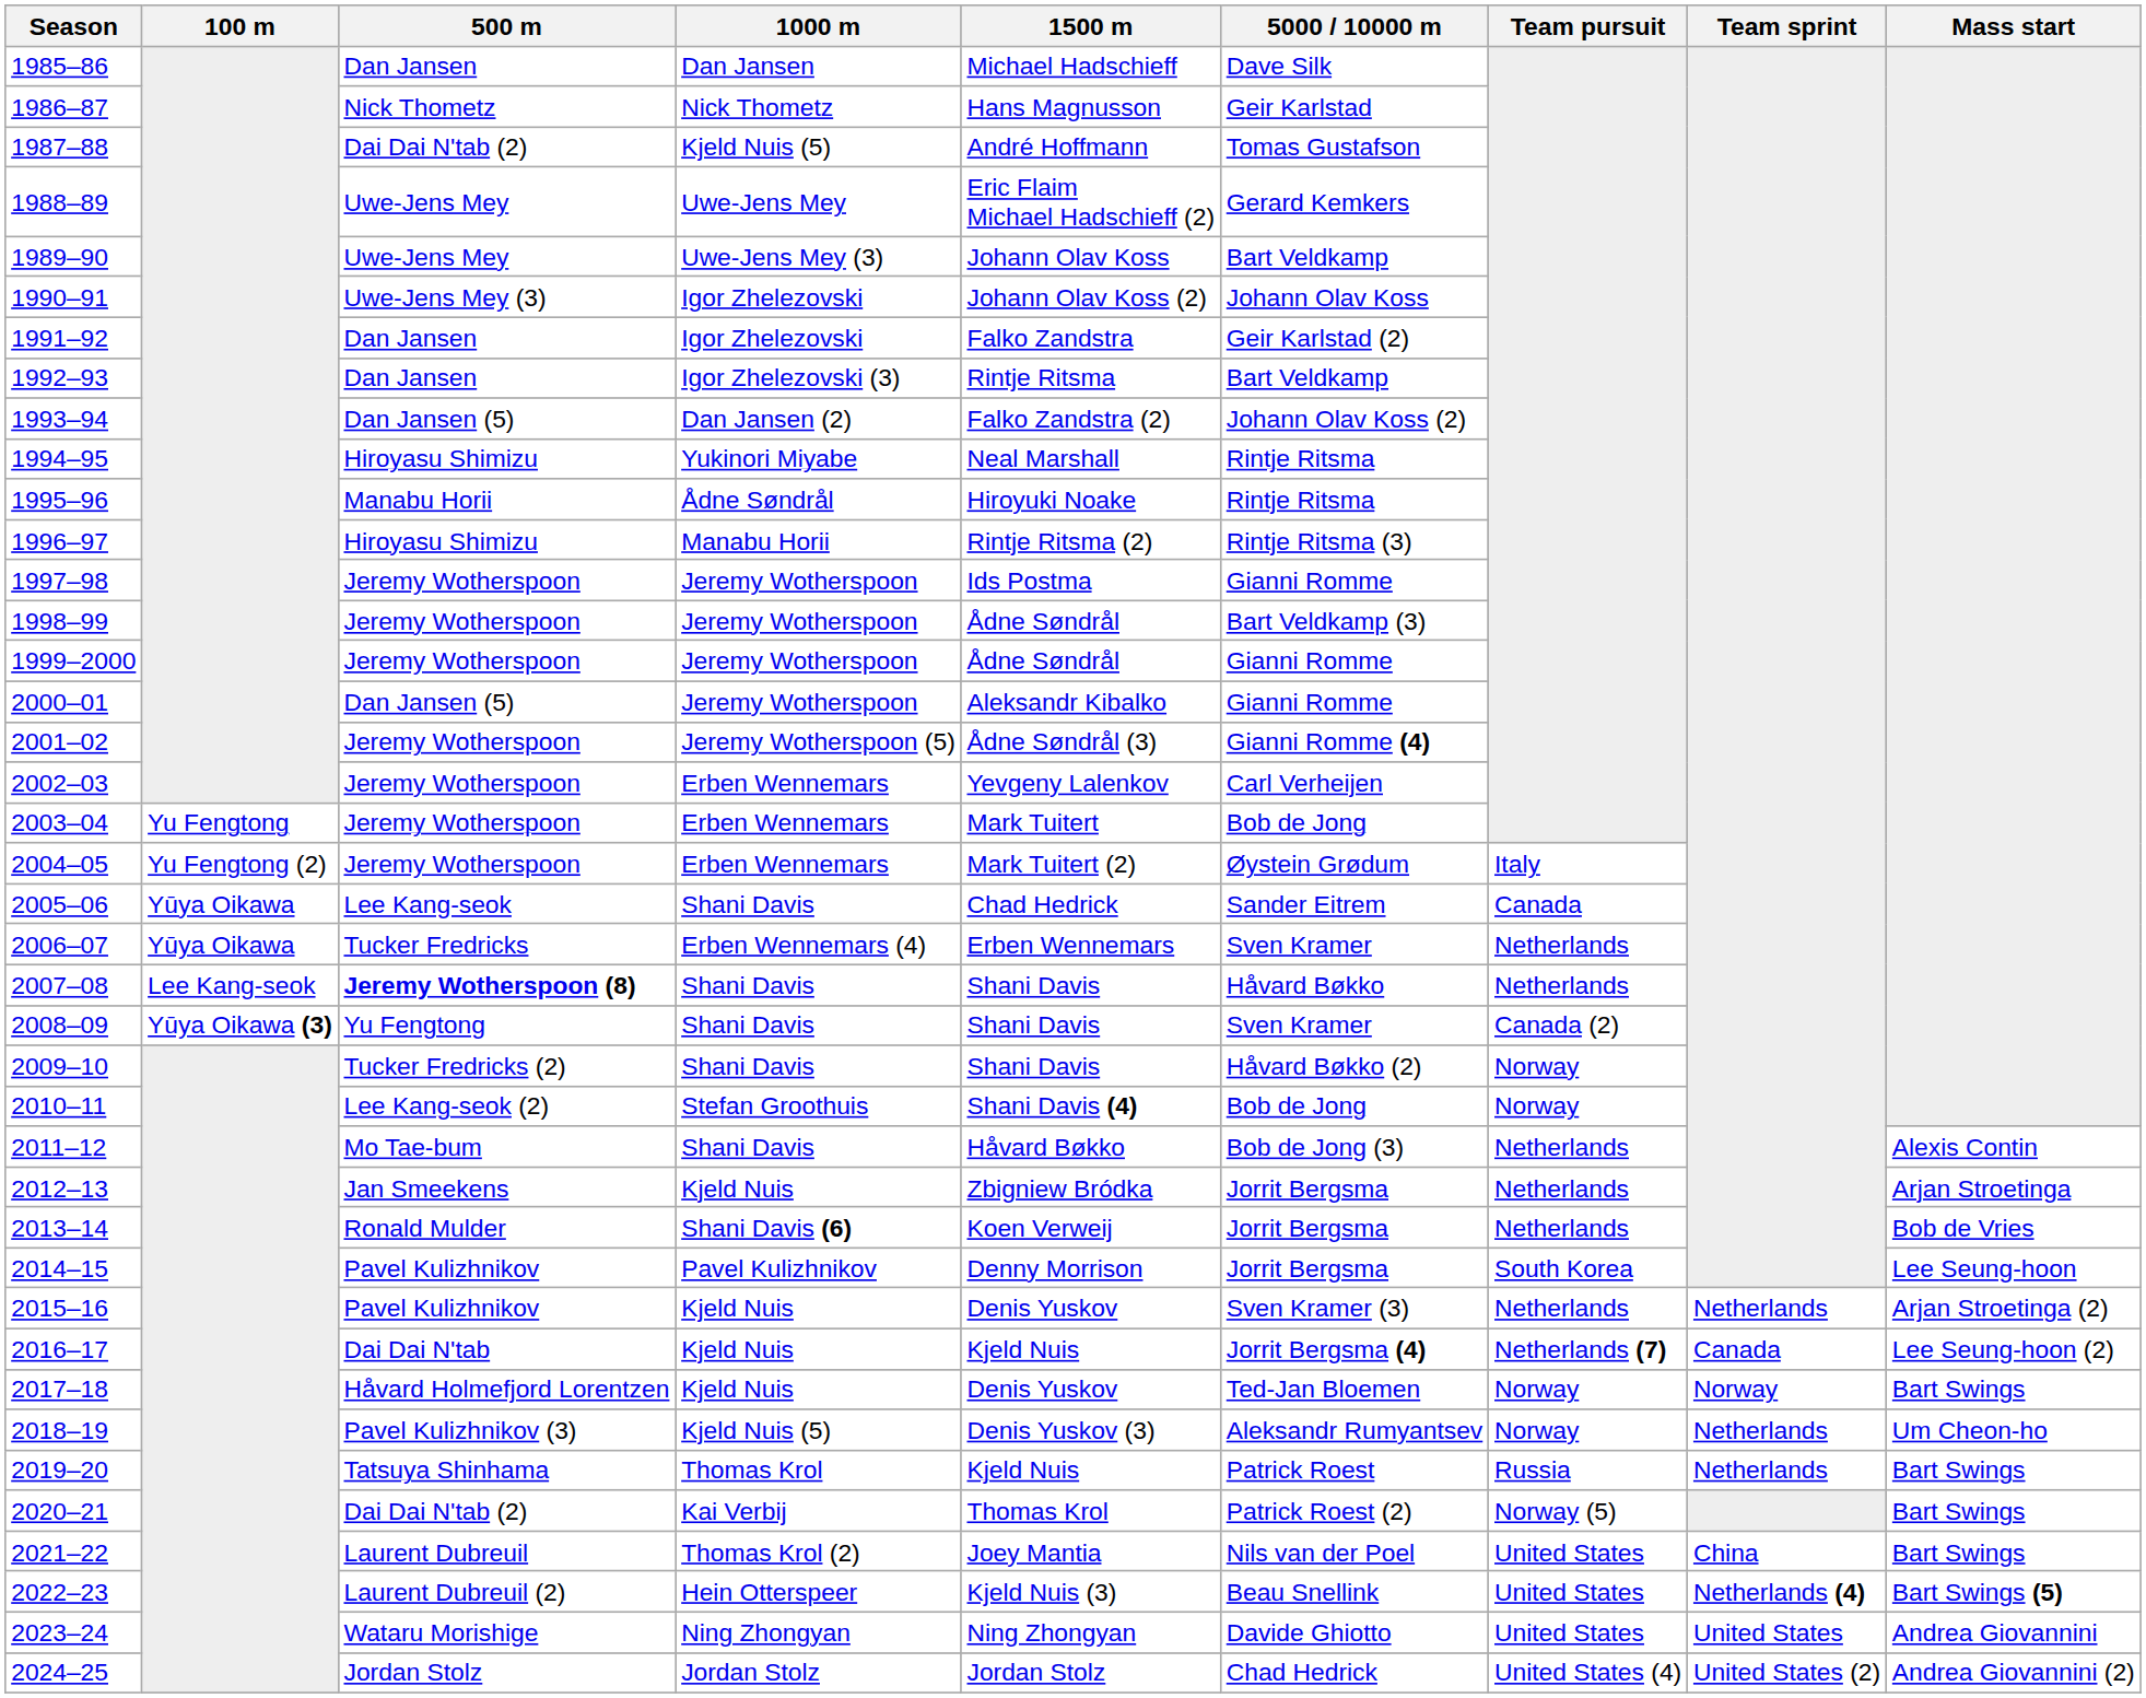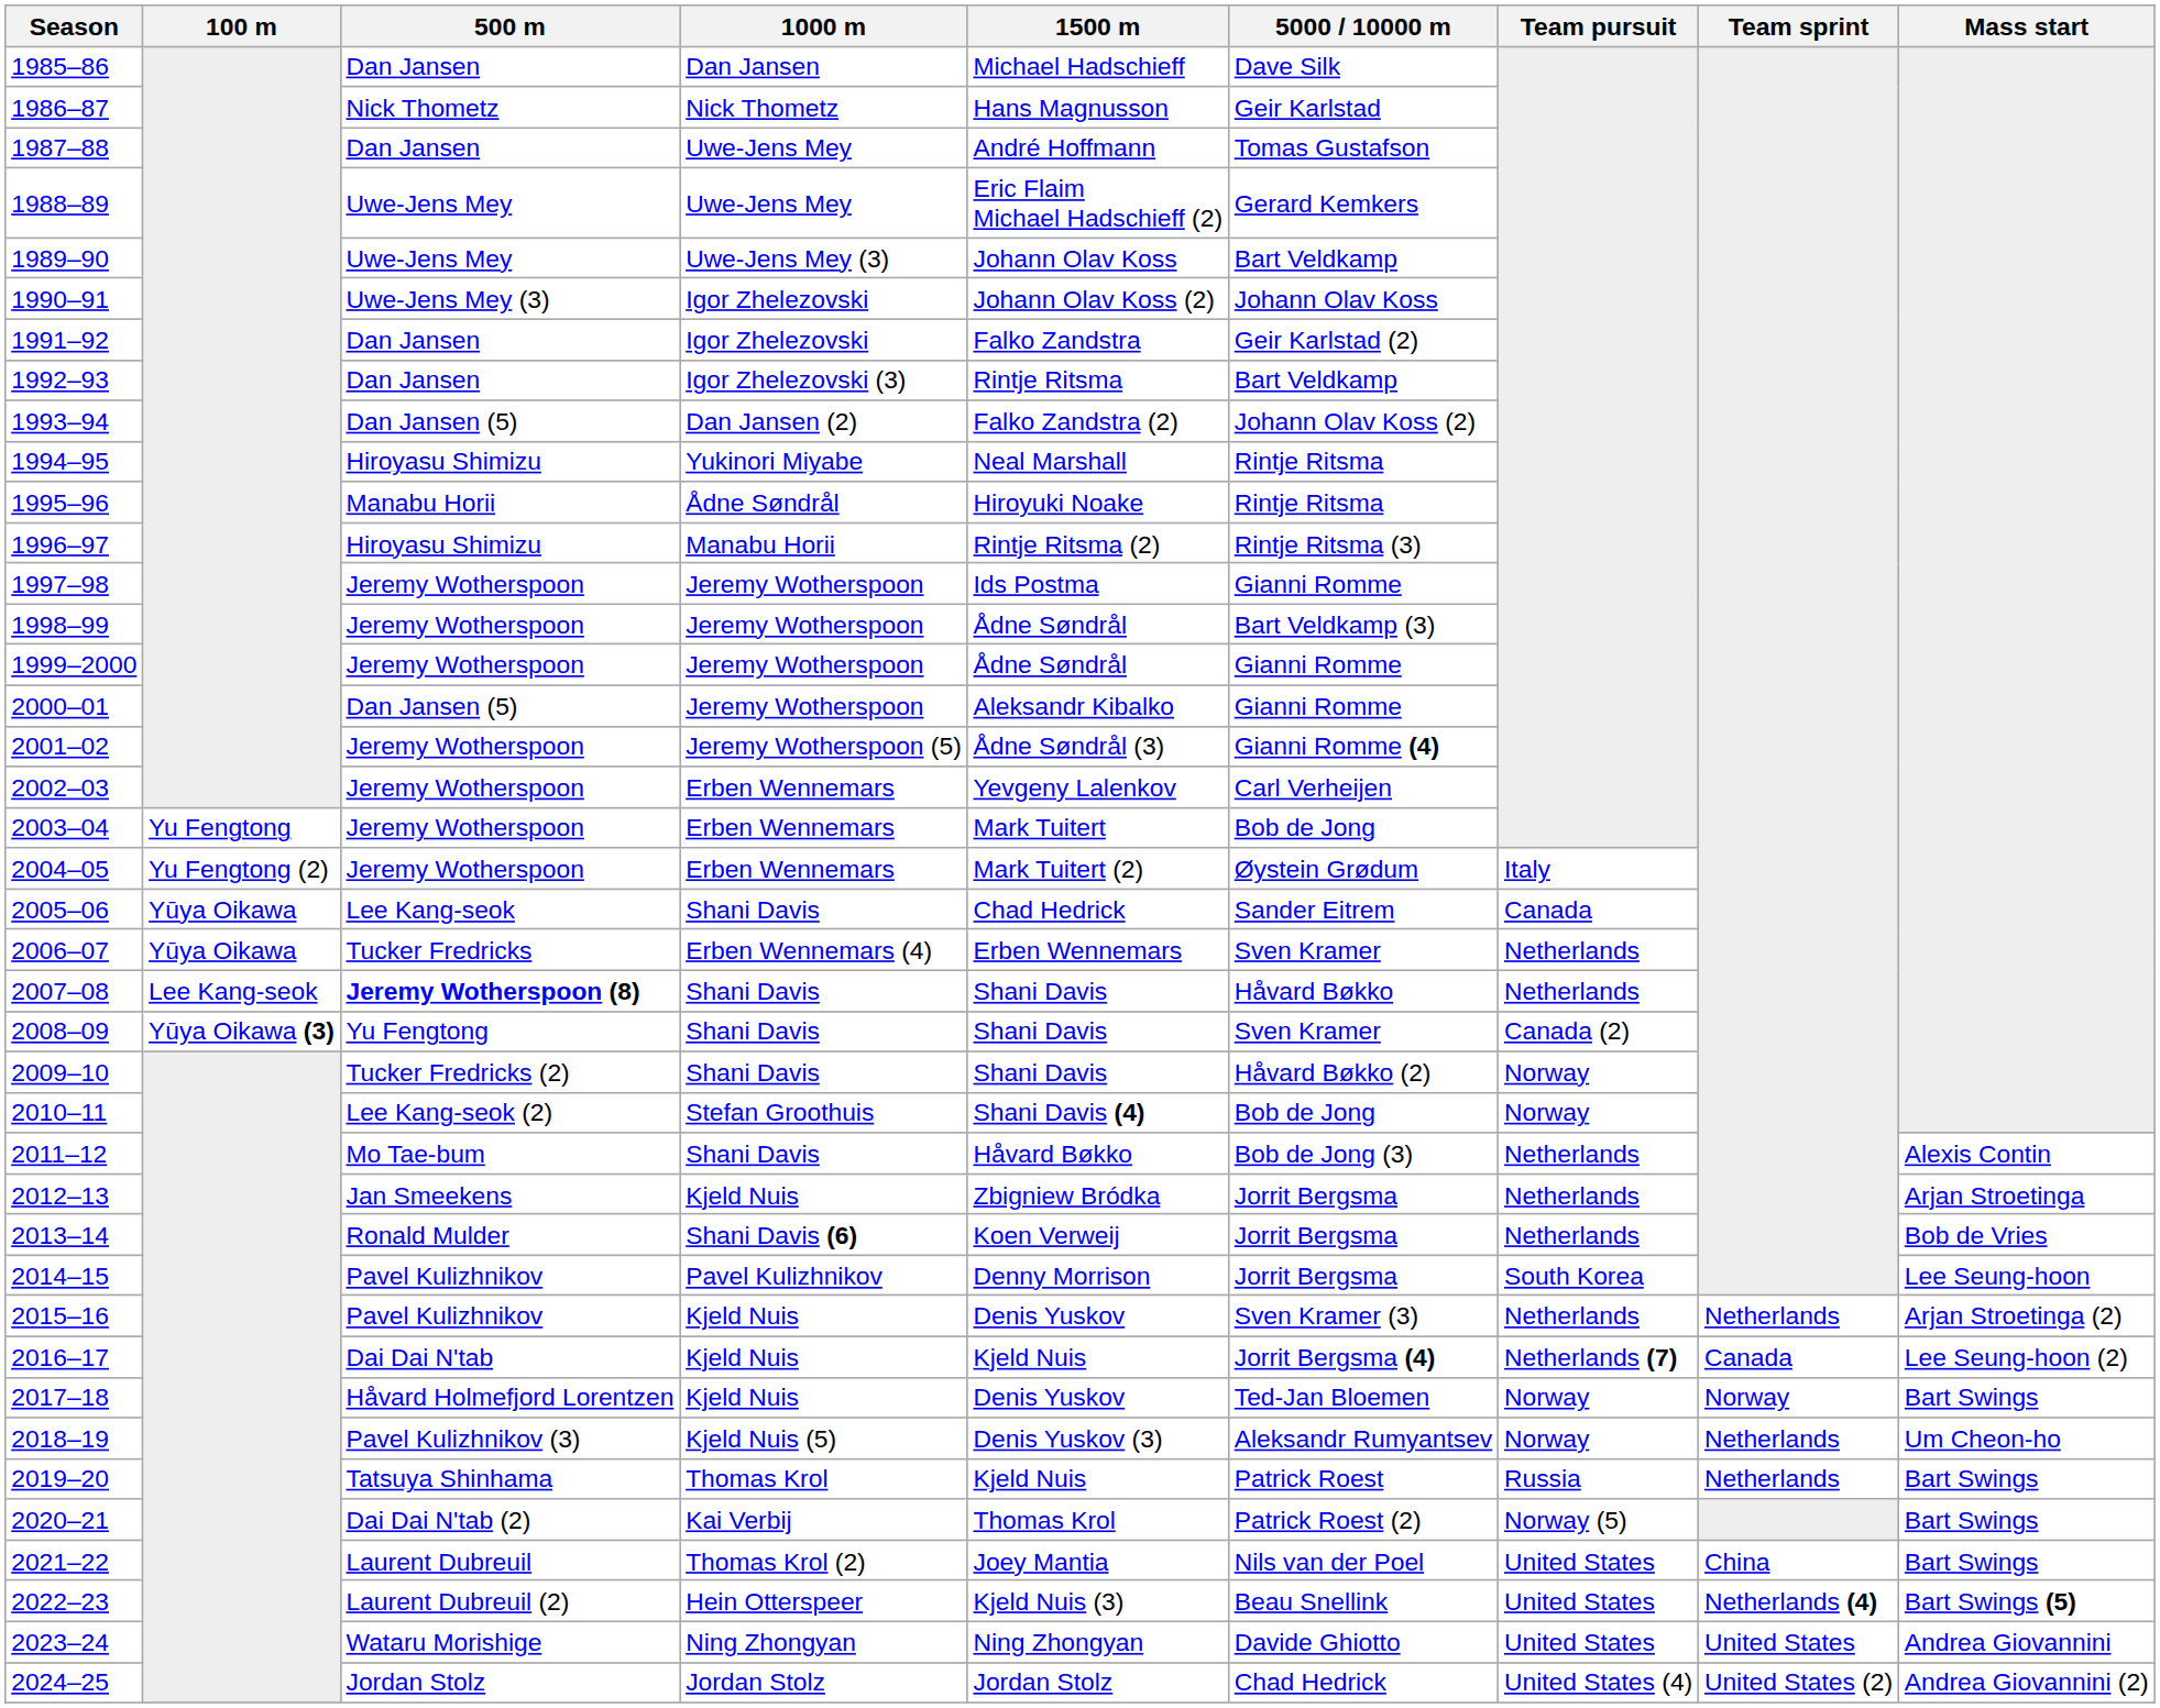1987–88 | 500 m: Dai Dai N'tab (2) -> Dan Jansen
1987–88 | 1000 m: Kjeld Nuis (5) -> Uwe-Jens Mey
